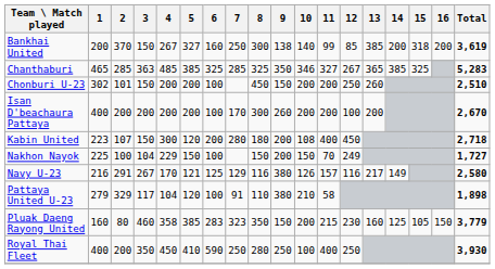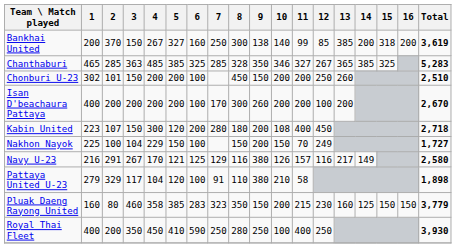Chanthaburi | 8: 325 -> 328
Pluak Daeng Rayong United | 15: 105 -> 150
